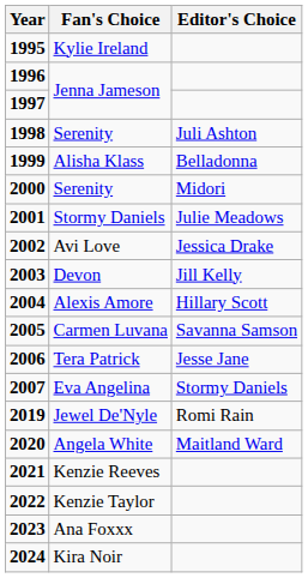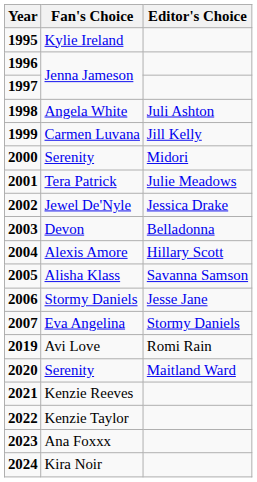1998 | Fan's Choice: Serenity -> Angela White
1999 | Fan's Choice: Alisha Klass -> Carmen Luvana
1999 | Editor's Choice: Belladonna -> Jill Kelly
2001 | Fan's Choice: Stormy Daniels -> Tera Patrick
2002 | Fan's Choice: Avi Love -> Jewel De'Nyle
2003 | Editor's Choice: Jill Kelly -> Belladonna
2005 | Fan's Choice: Carmen Luvana -> Alisha Klass
2006 | Fan's Choice: Tera Patrick -> Stormy Daniels
2019 | Fan's Choice: Jewel De'Nyle -> Avi Love
2020 | Fan's Choice: Angela White -> Serenity
